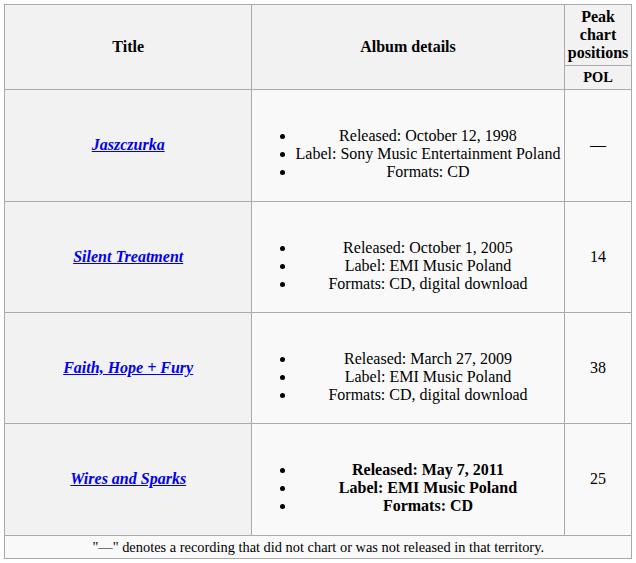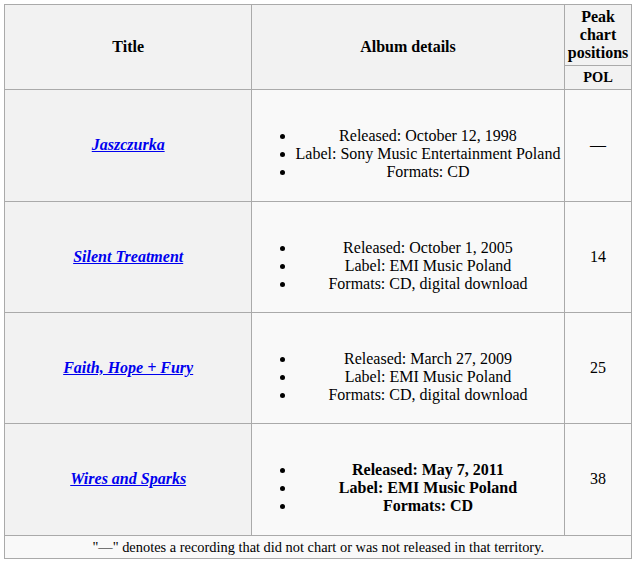Faith, Hope + Fury | Peak chart positions / POL: 38 -> 25
Wires and Sparks | Peak chart positions / POL: 25 -> 38
